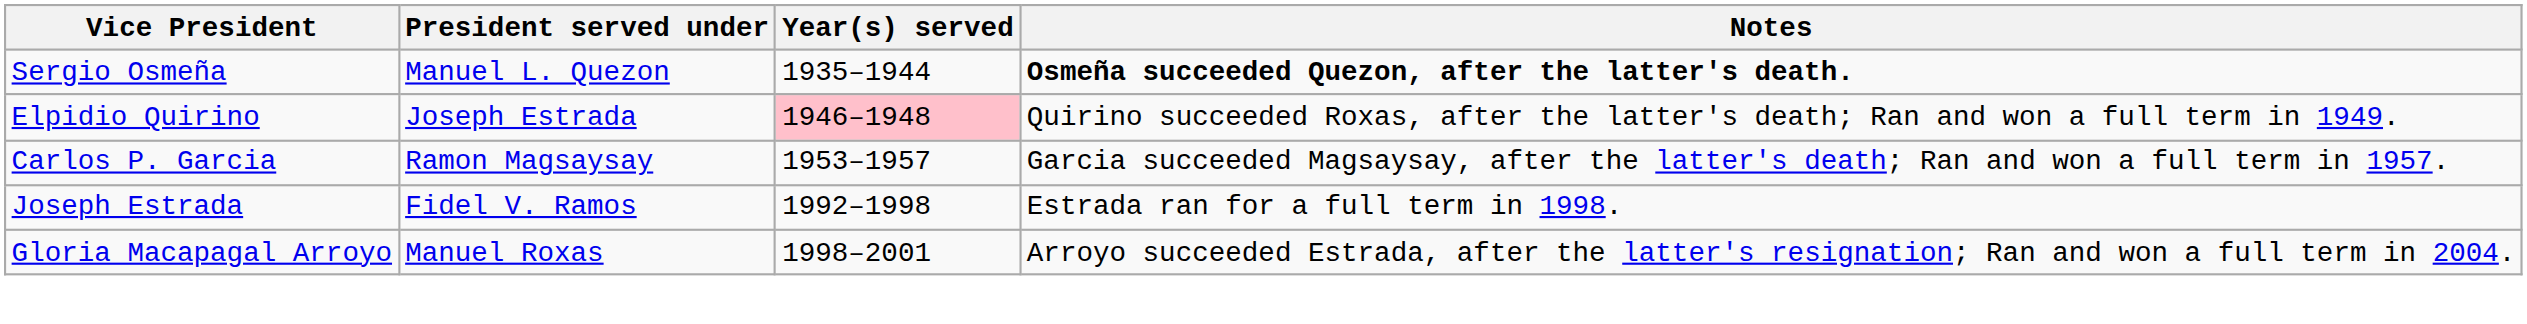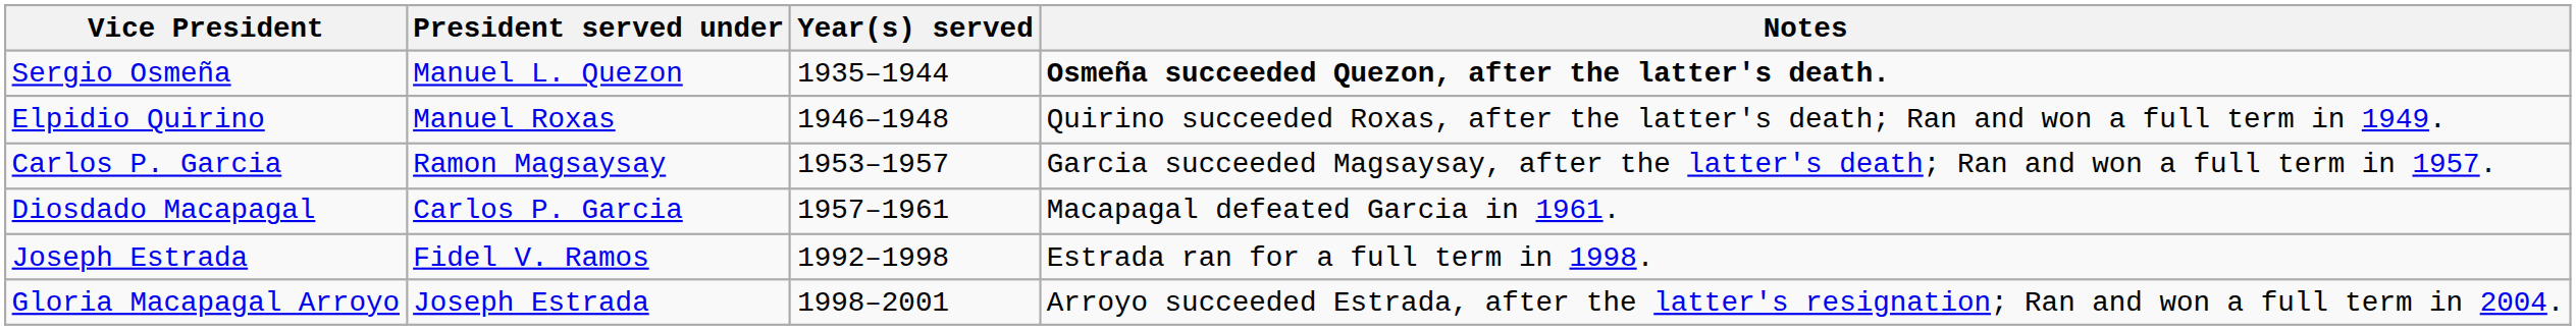Elpidio Quirino | President served under: Joseph Estrada -> Manuel Roxas
Elpidio Quirino | Year(s) served: pink background -> no background
+ row: Diosdado Macapagal | Carlos P. Garcia | 1957–1961 | Macapagal defeated Garcia in 1961.
Gloria Macapagal Arroyo | President served under: Manuel Roxas -> Joseph Estrada
